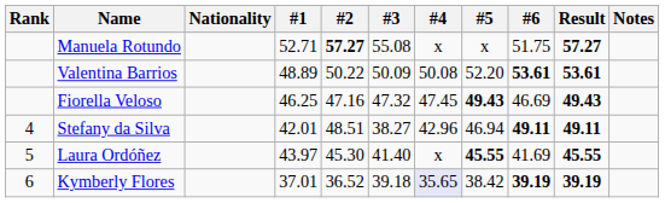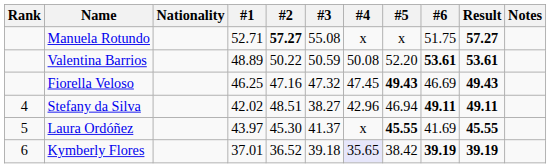Valentina Barrios | #3: 50.09 -> 50.59
Stefany da Silva | #1: 42.01 -> 42.02
Laura Ordóñez | #3: 41.40 -> 41.37
